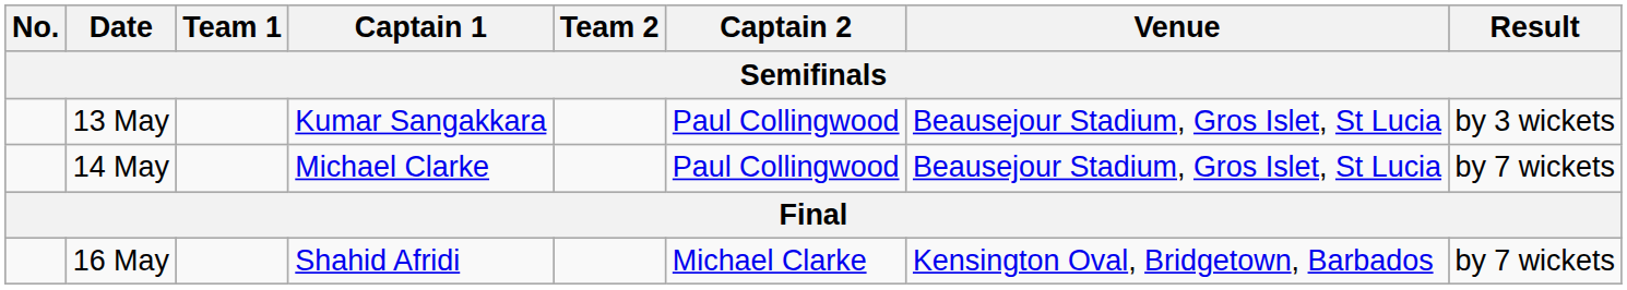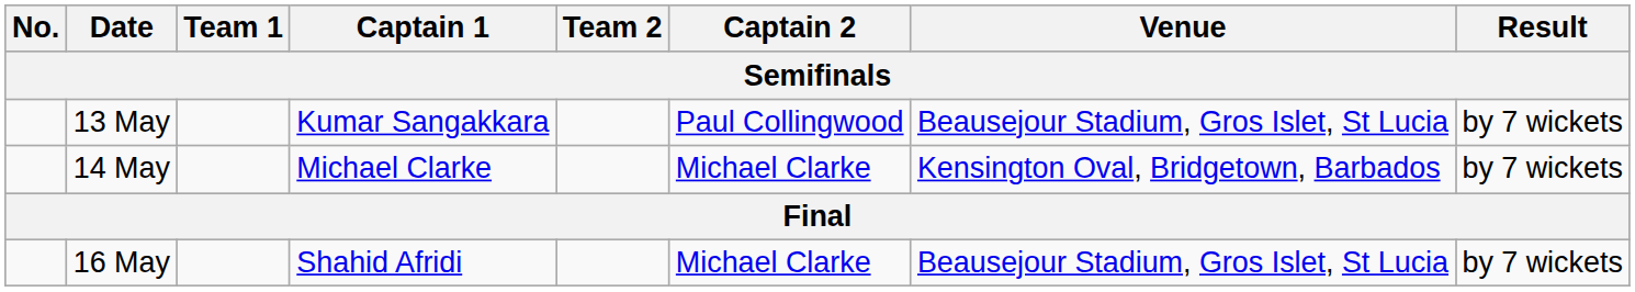13 May | Result: by 3 wickets -> by 7 wickets
14 May | Captain 2: Paul Collingwood -> Michael Clarke
14 May | Venue: Beausejour Stadium, Gros Islet, St Lucia -> Kensington Oval, Bridgetown, Barbados
16 May | Venue: Kensington Oval, Bridgetown, Barbados -> Beausejour Stadium, Gros Islet, St Lucia
